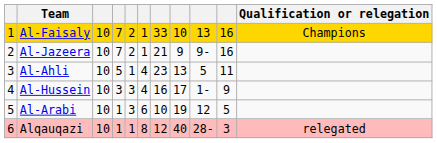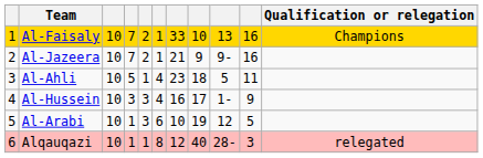Al-Ahli | column 8: 13 -> 18
